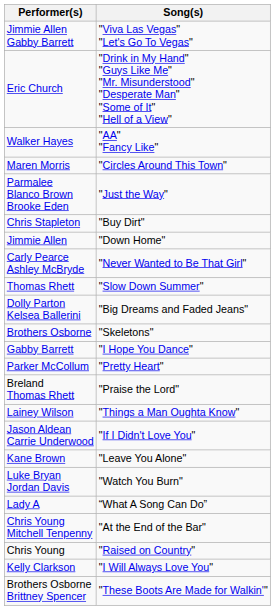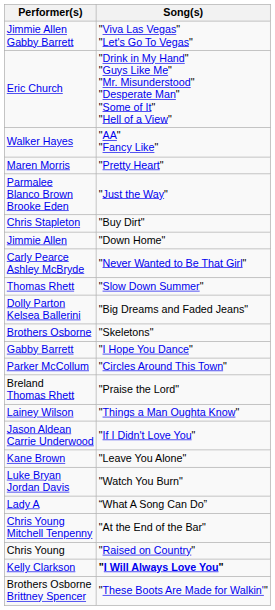Maren Morris | Song(s): "Circles Around This Town" -> "Pretty Heart"
Parker McCollum | Song(s): "Pretty Heart" -> "Circles Around This Town"
Kelly Clarkson | Song(s): normal -> bold
